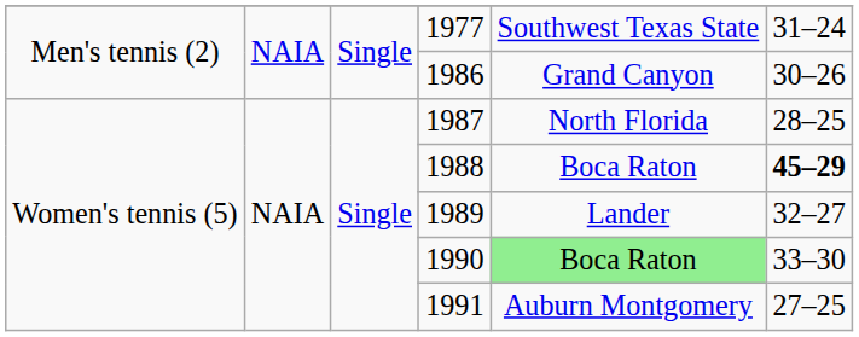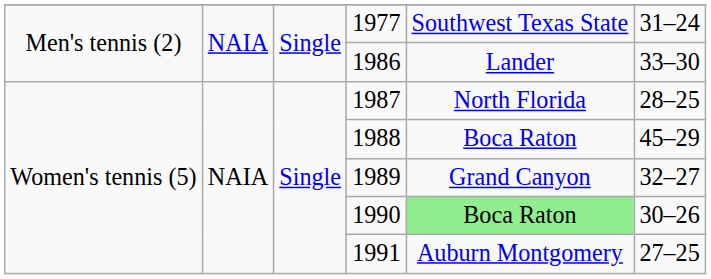1986 | column 5: Grand Canyon -> Lander
1986 | column 6: 30–26 -> 33–30
1988 | column 6: bold -> normal
1989 | column 5: Lander -> Grand Canyon
1990 | column 6: 33–30 -> 30–26
